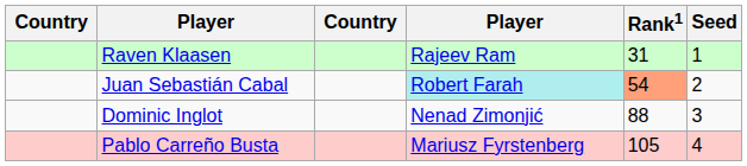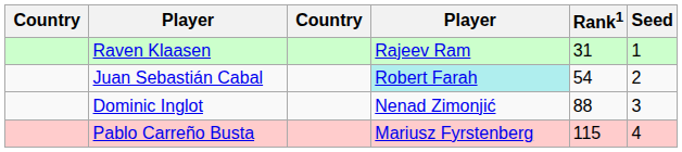Juan Sebastián Cabal | Rank1: lightsalmon background -> no background
Pablo Carreño Busta | Rank1: 105 -> 115
